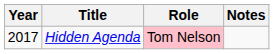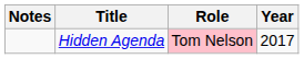columns swapped: Year <-> Notes
